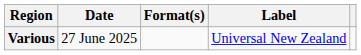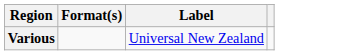- column: Date | 27 June 2025
